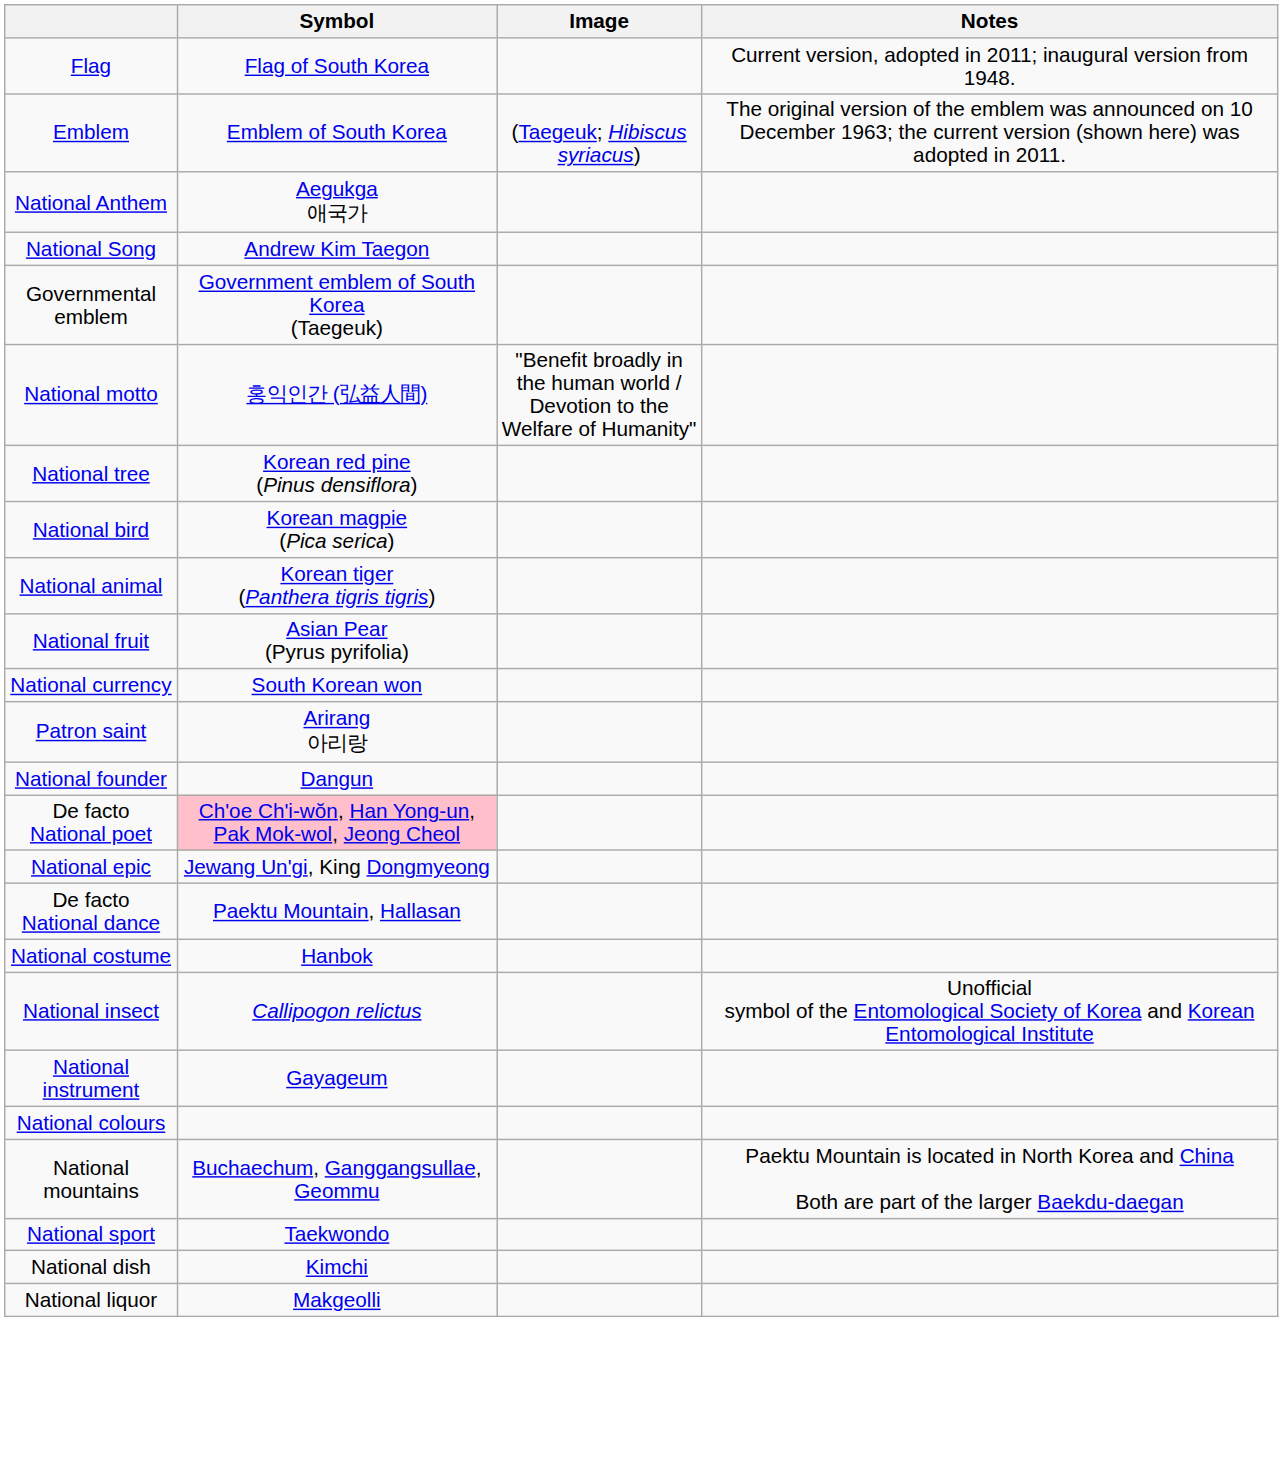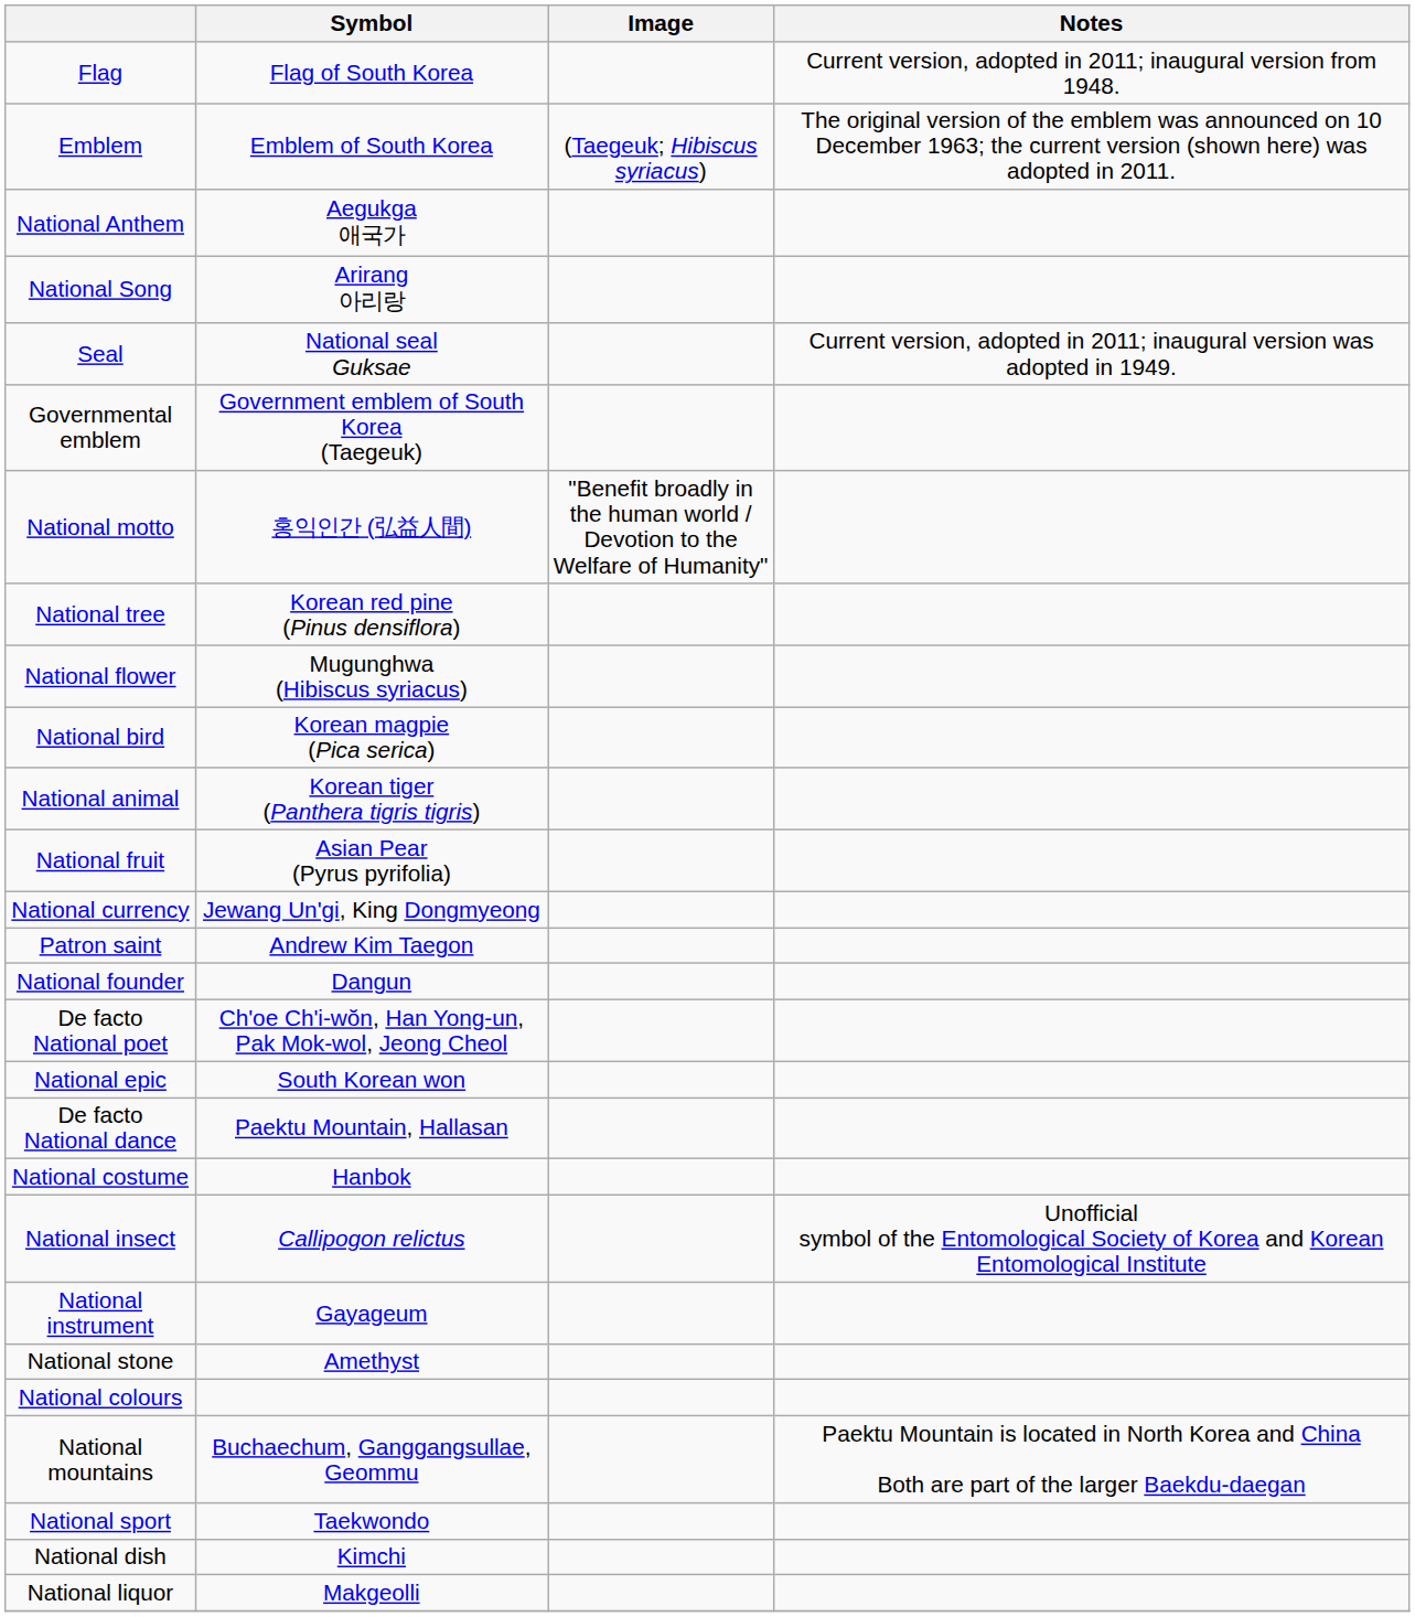National Song | Symbol: Andrew Kim Taegon -> Arirang 아리랑
+ row: Seal | National seal Guksae | Current version, adopted in 2011; inaugural version was adopted in 1949.
+ row: National flower | Mugunghwa (Hibiscus syriacus)
National currency | Symbol: South Korean won -> Jewang Un'gi, King Dongmyeong
Patron saint | Symbol: Arirang 아리랑 -> Andrew Kim Taegon
De facto National poet | Symbol: pink background -> no background
National epic | Symbol: Jewang Un'gi, King Dongmyeong -> South Korean won
+ row: National stone | Amethyst
